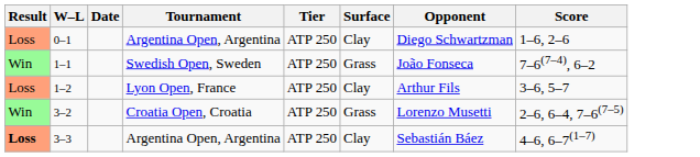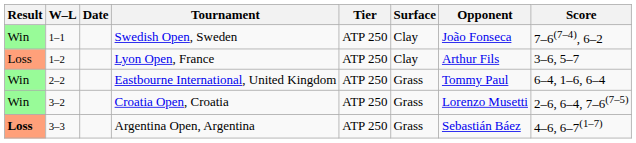- row: Loss | 0–1 | Argentina Open, Argentina | ATP 250 | Clay | Diego Schwartzman | 1–6, 2–6
1–1 | Surface: Grass -> Clay
+ row: Win | 2–2 | Eastbourne International, United Kingdom | ATP 250 | Grass | Tommy Paul | 6–4, 1–6, 6–4
3–3 | Surface: Clay -> Grass
